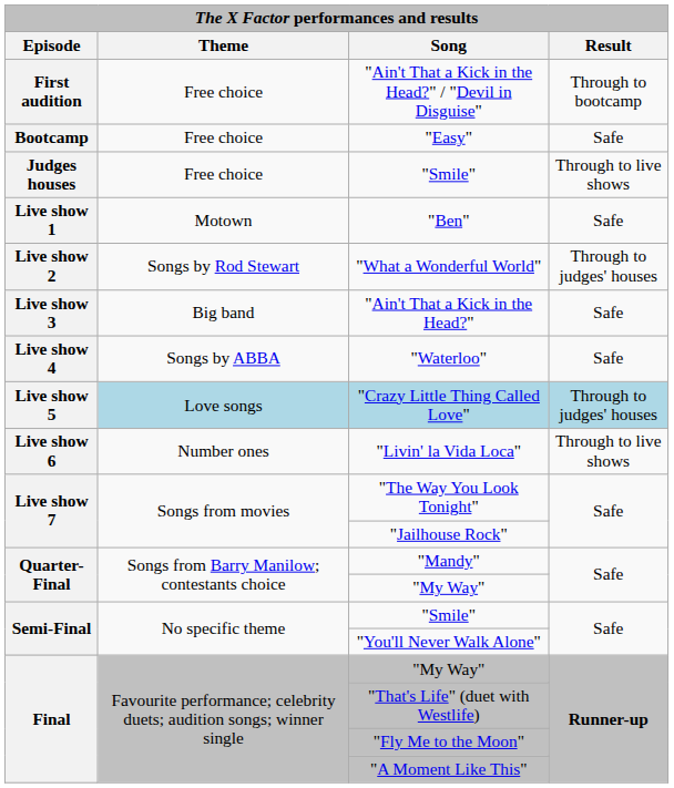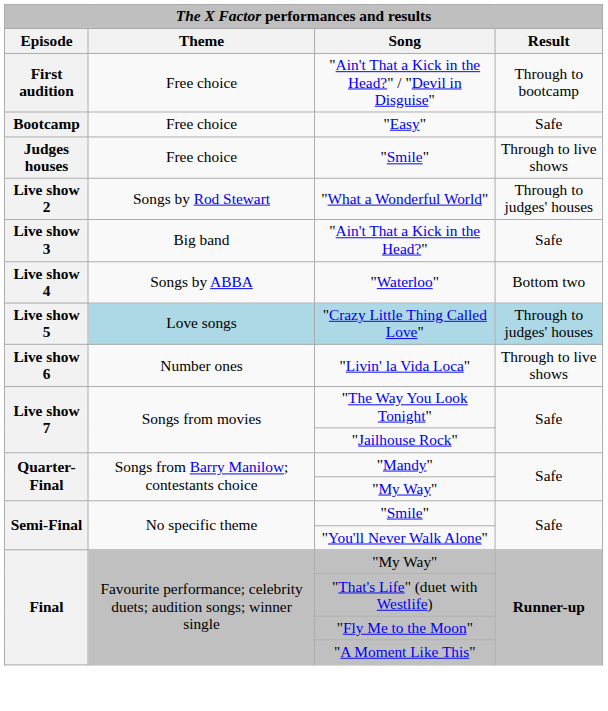- row: Live show 1 | Motown | "Ben" | Safe
"Waterloo" | Result: Safe -> Bottom two
